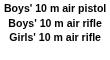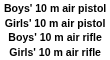+ row: Girls' 10 m air pistol
